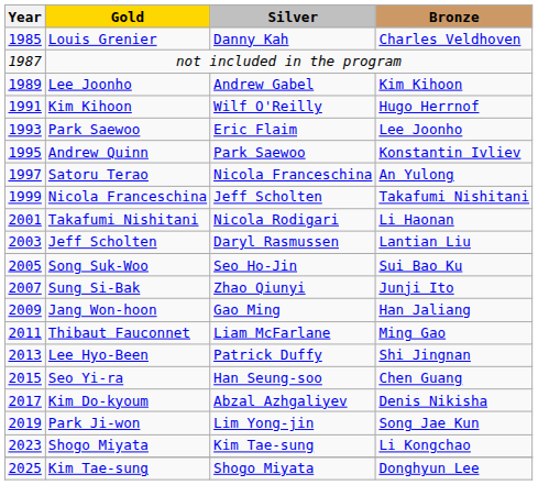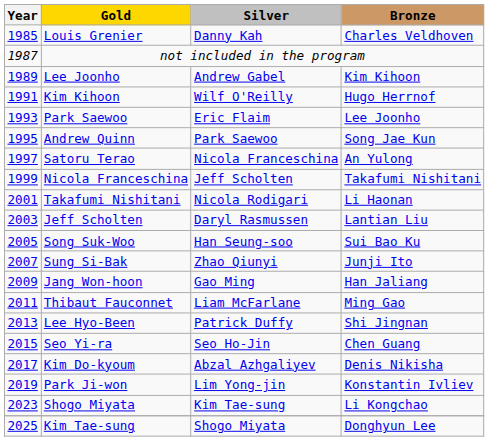Andrew Quinn | Bronze: Konstantin Ivliev -> Song Jae Kun
Song Suk-Woo | Silver: Seo Ho-Jin -> Han Seung-soo
Seo Yi-ra | Silver: Han Seung-soo -> Seo Ho-Jin
Park Ji-won | Bronze: Song Jae Kun -> Konstantin Ivliev
